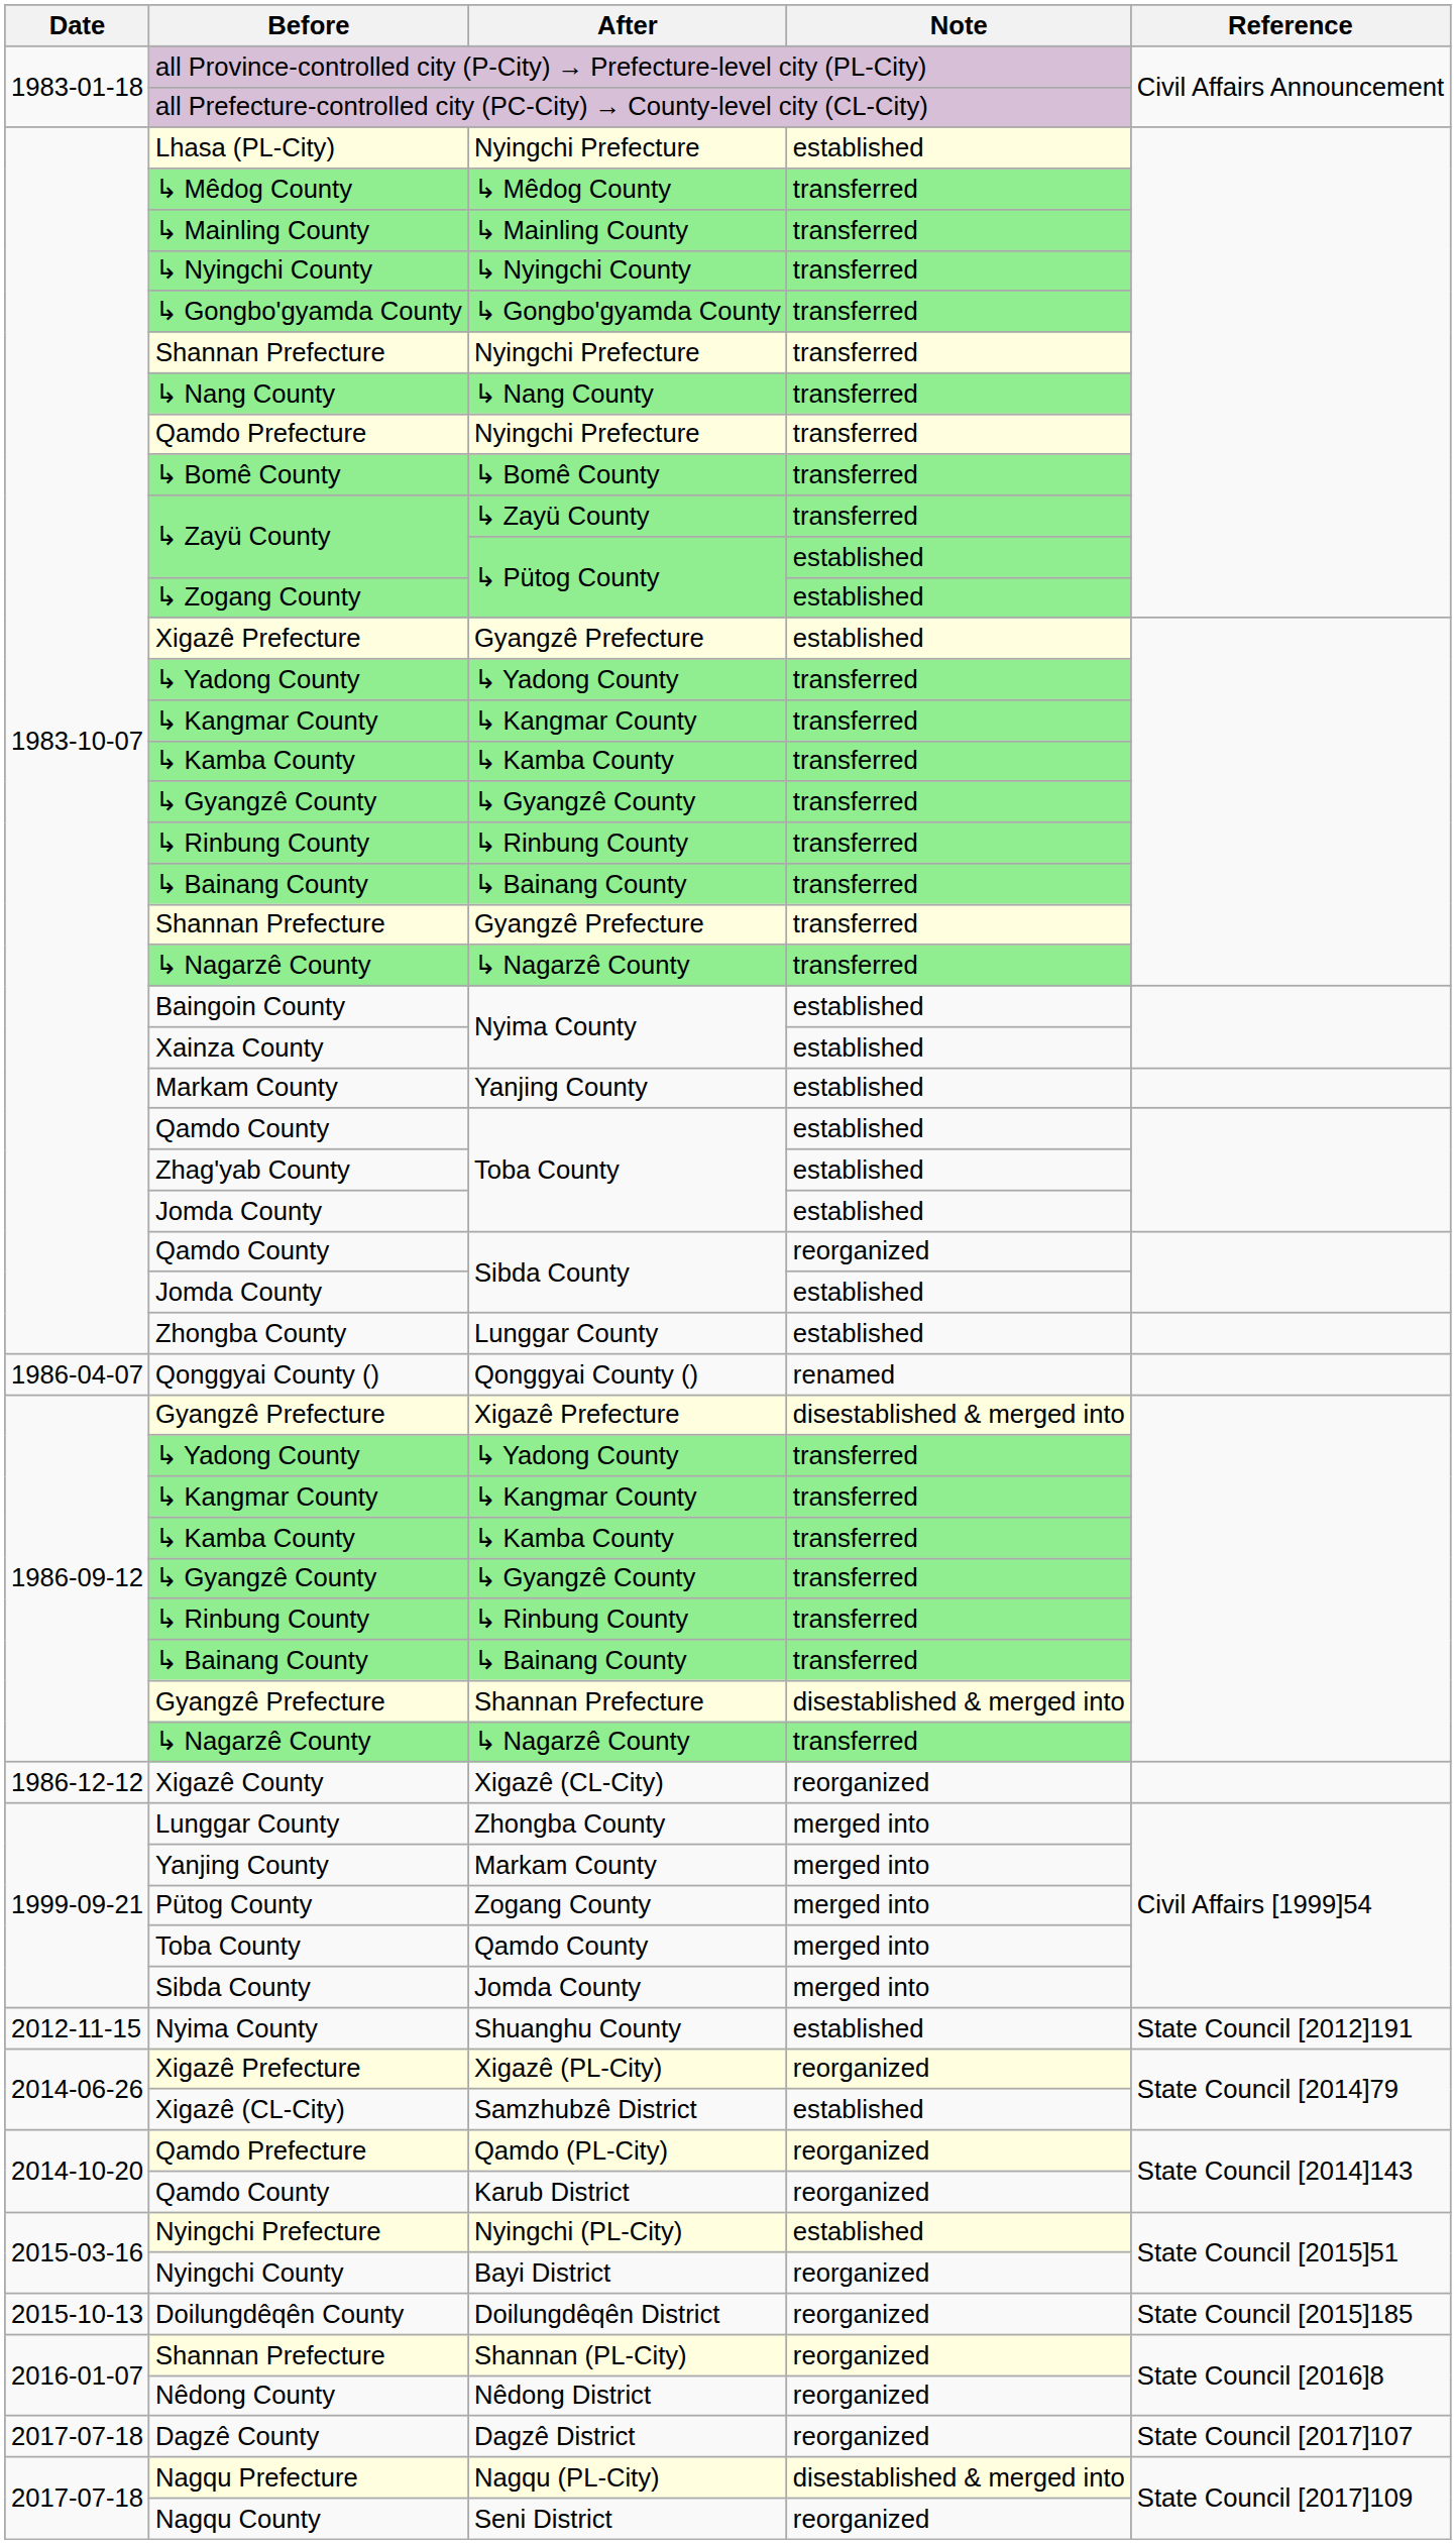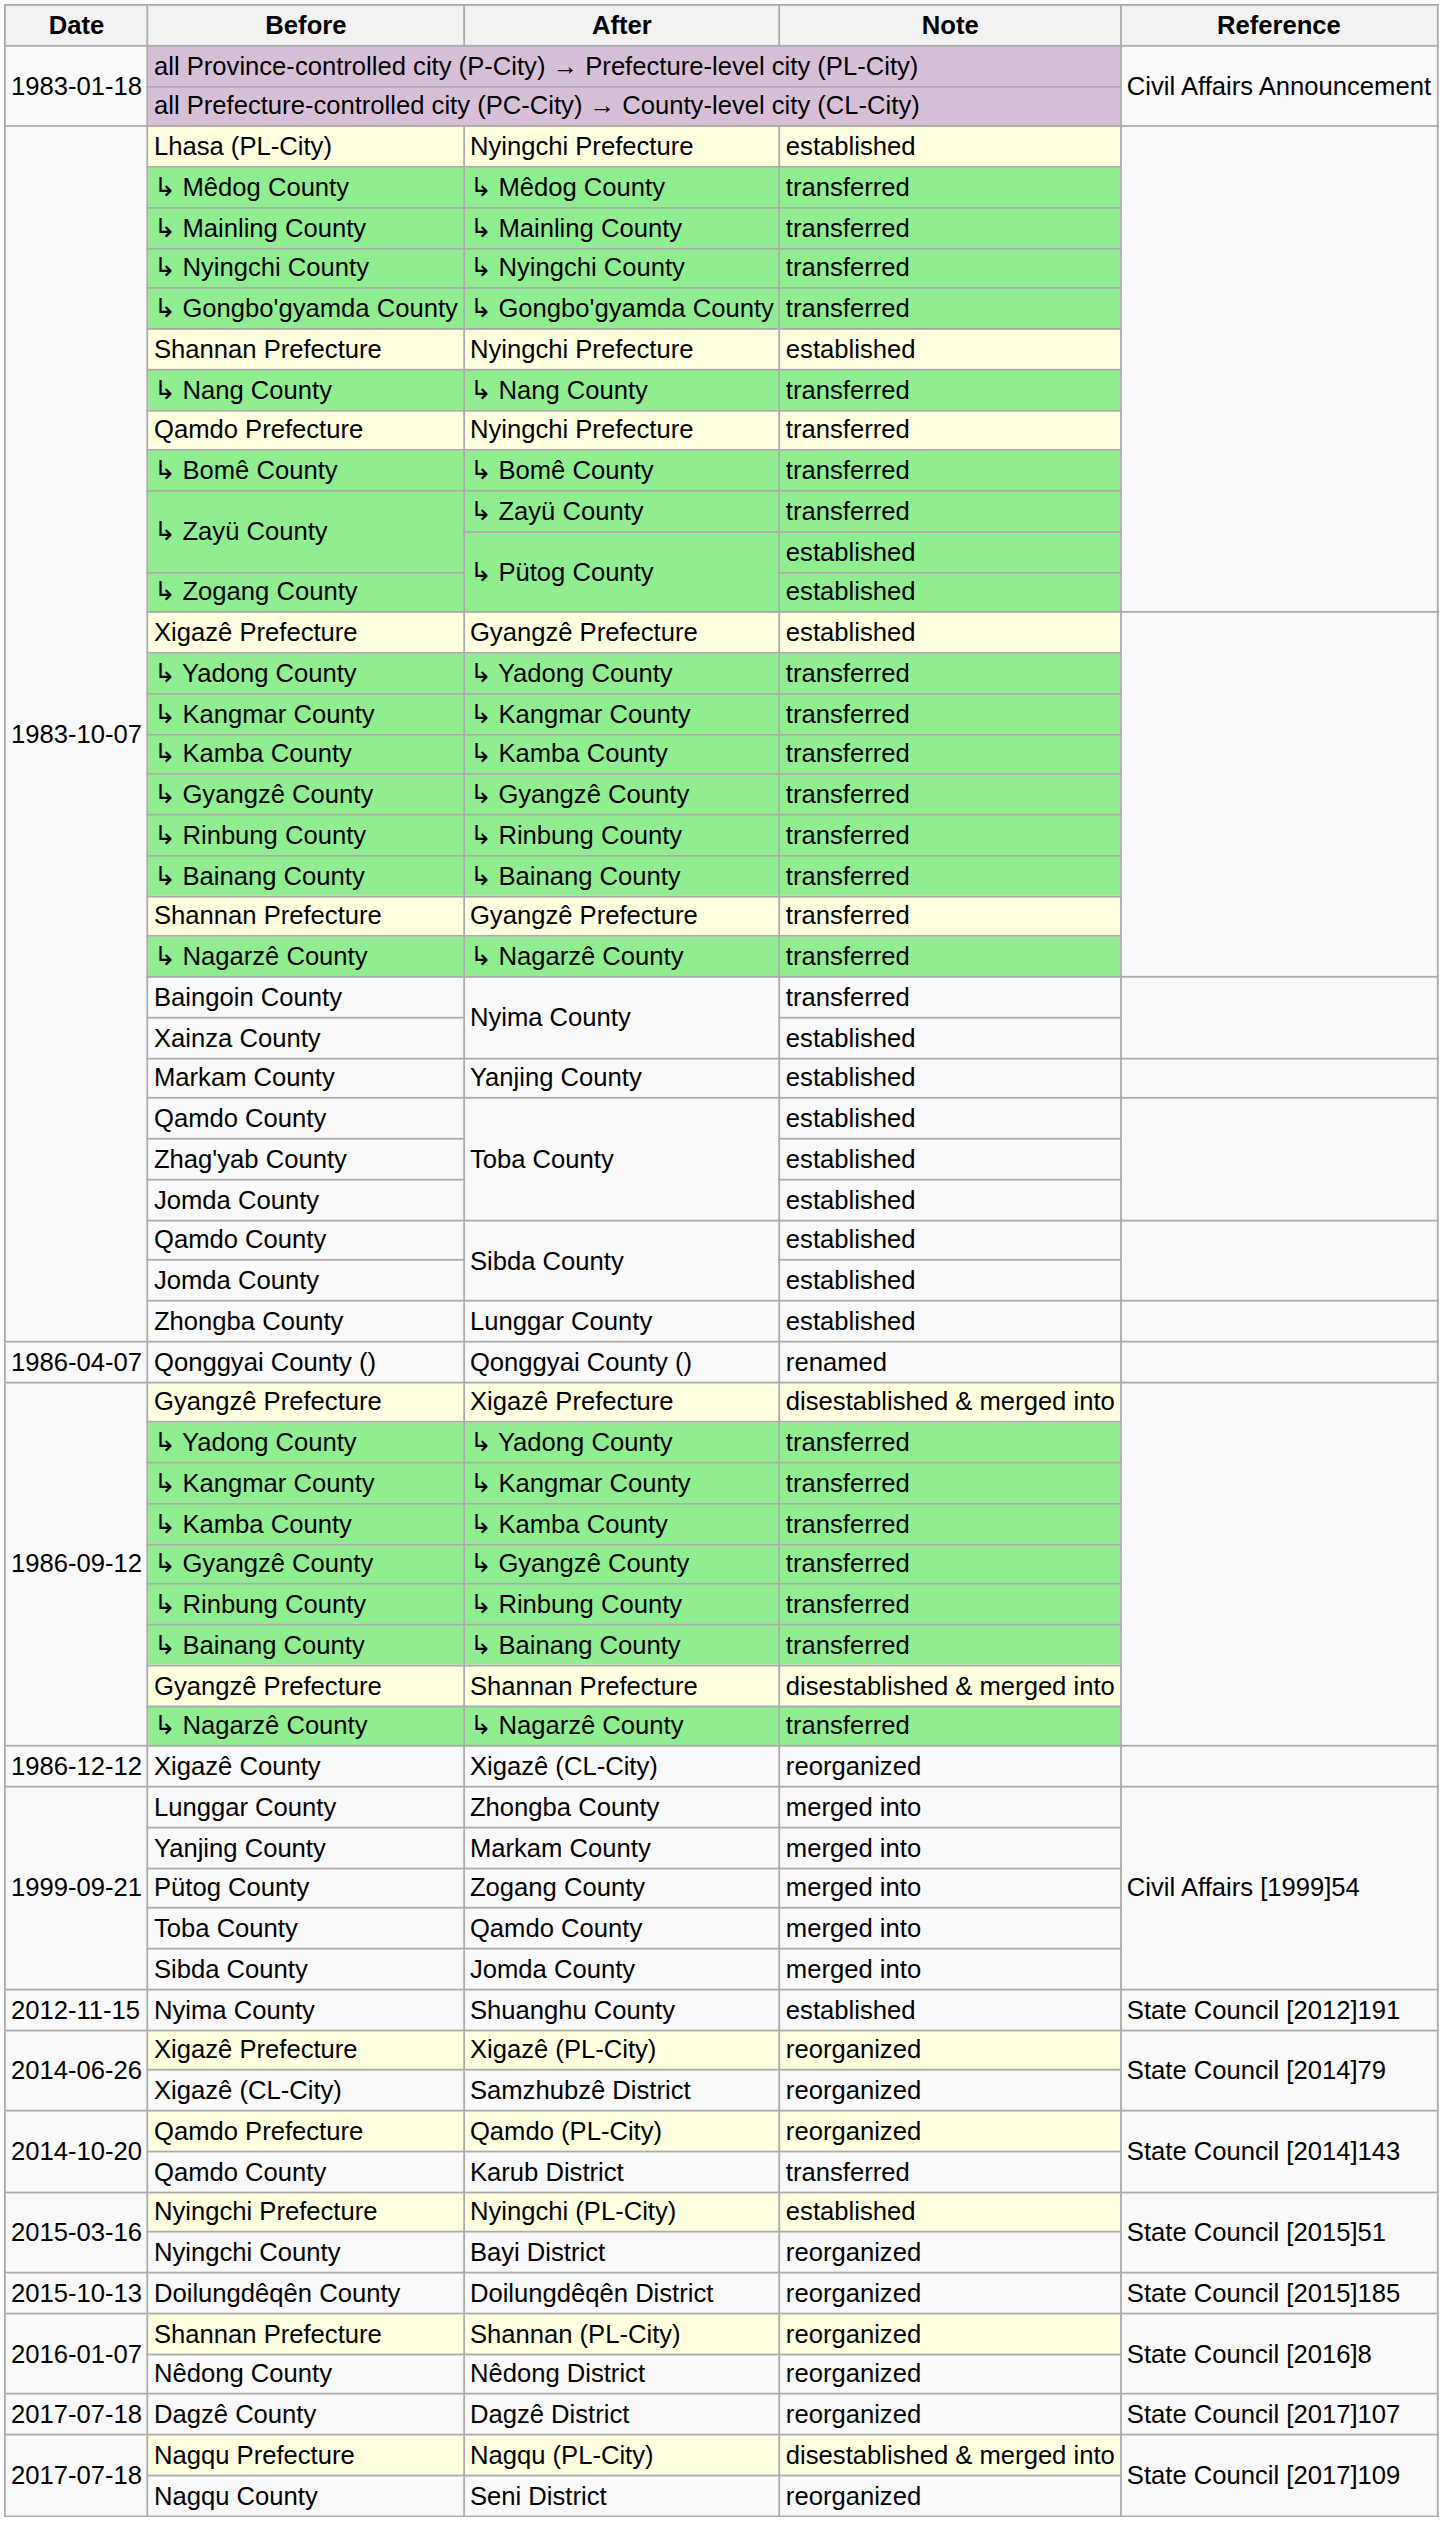Shannan Prefecture / Nyingchi Prefecture | Note: transferred -> established
Baingoin County / Nyima County | Note: established -> transferred
Qamdo County / Sibda County | Note: reorganized -> established
Samzhubzê District | Note: established -> reorganized
Karub District | Note: reorganized -> transferred
